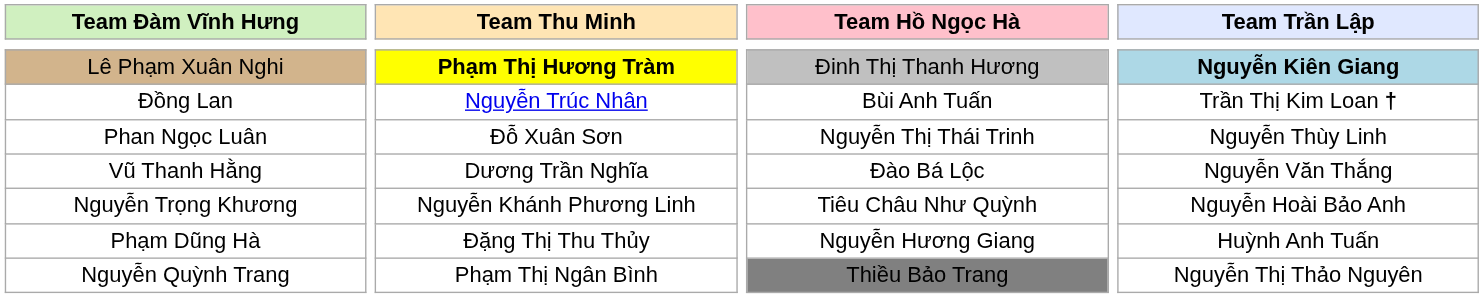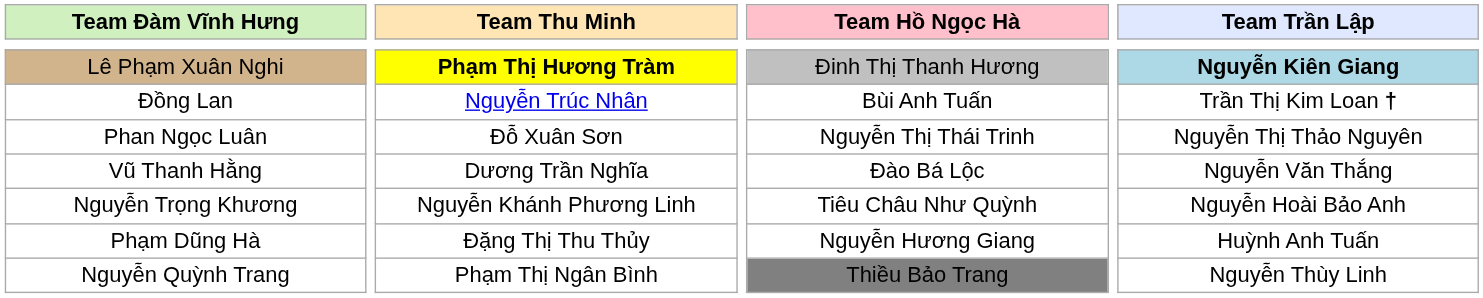Phan Ngọc Luân | Team Trần Lập: Nguyễn Thùy Linh -> Nguyễn Thị Thảo Nguyên
Nguyễn Quỳnh Trang | Team Trần Lập: Nguyễn Thị Thảo Nguyên -> Nguyễn Thùy Linh
